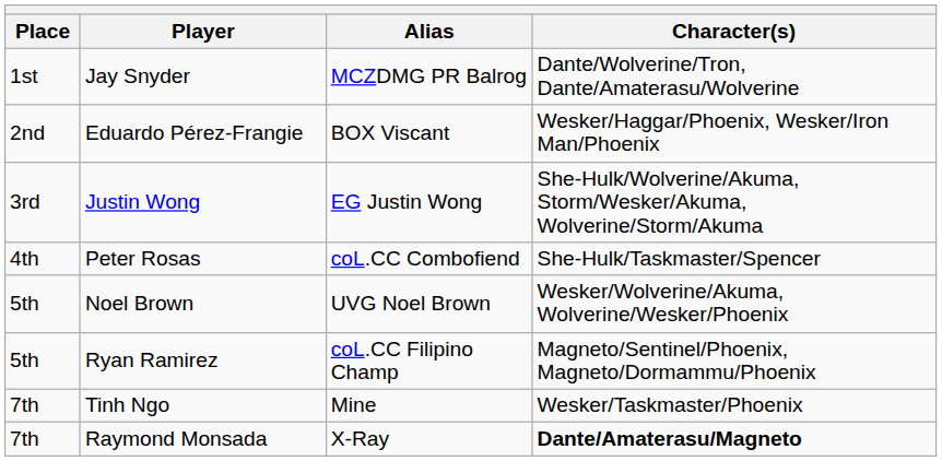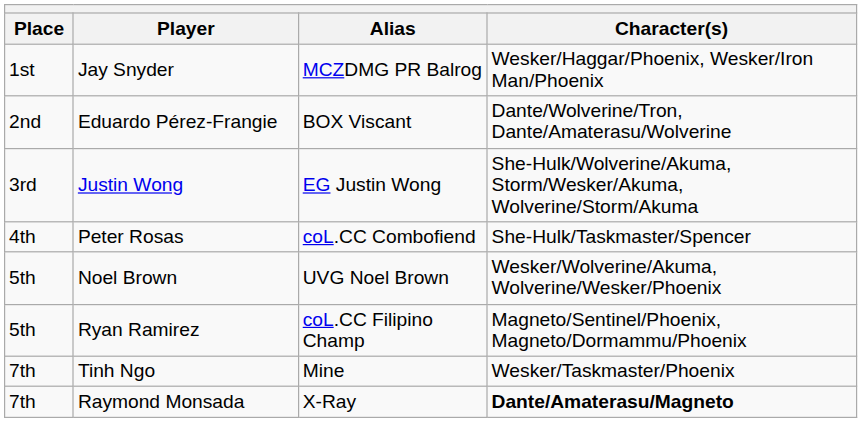Jay Snyder | Character(s): Dante/Wolverine/Tron, Dante/Amaterasu/Wolverine -> Wesker/Haggar/Phoenix, Wesker/Iron Man/Phoenix
Eduardo Pérez-Frangie | Character(s): Wesker/Haggar/Phoenix, Wesker/Iron Man/Phoenix -> Dante/Wolverine/Tron, Dante/Amaterasu/Wolverine
